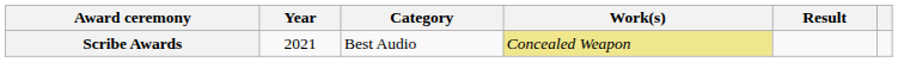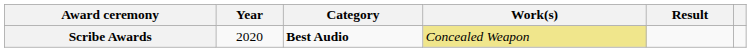Scribe Awards | Year: 2021 -> 2020
Scribe Awards | Category: normal -> bold
